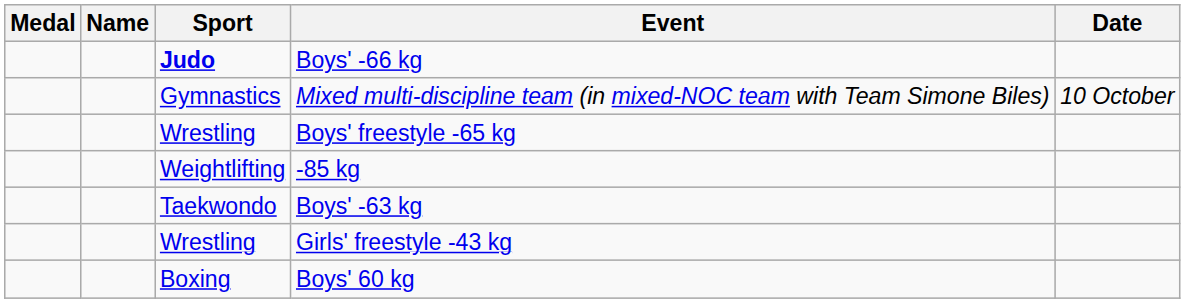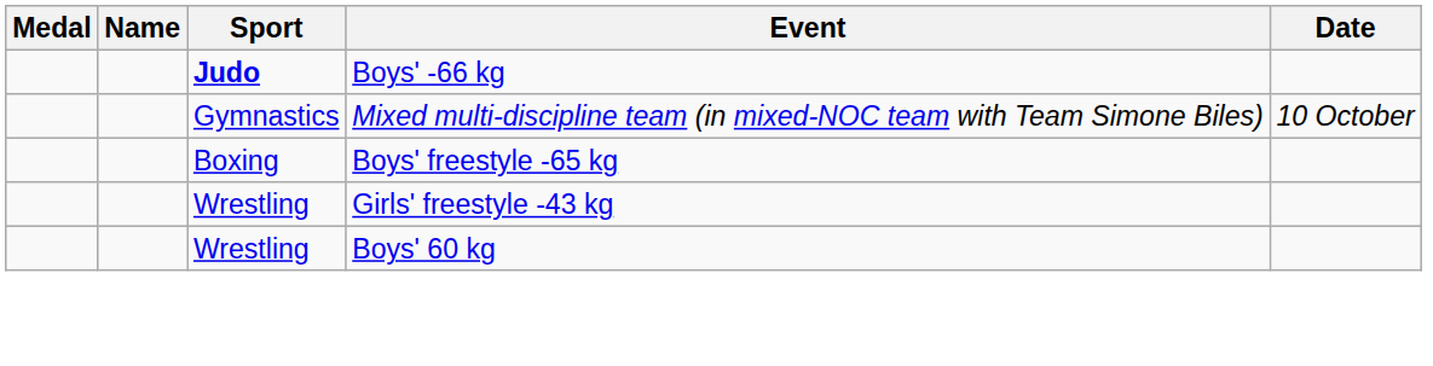Boys' freestyle -65 kg | Sport: Wrestling -> Boxing
- row: Weightlifting | -85 kg
- row: Taekwondo | Boys' -63 kg
Boys' 60 kg | Sport: Boxing -> Wrestling
